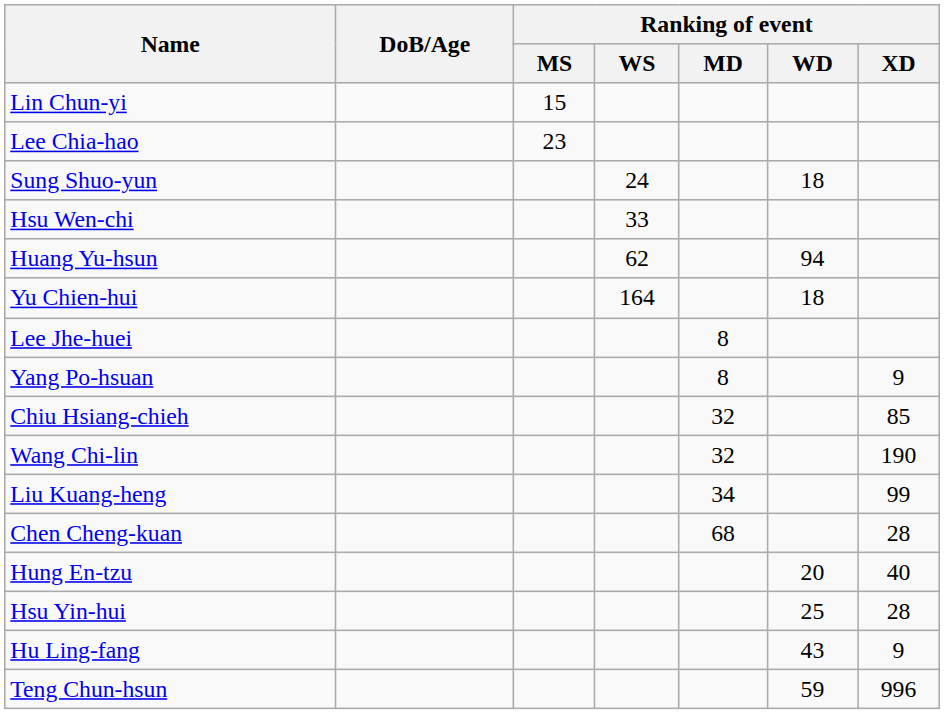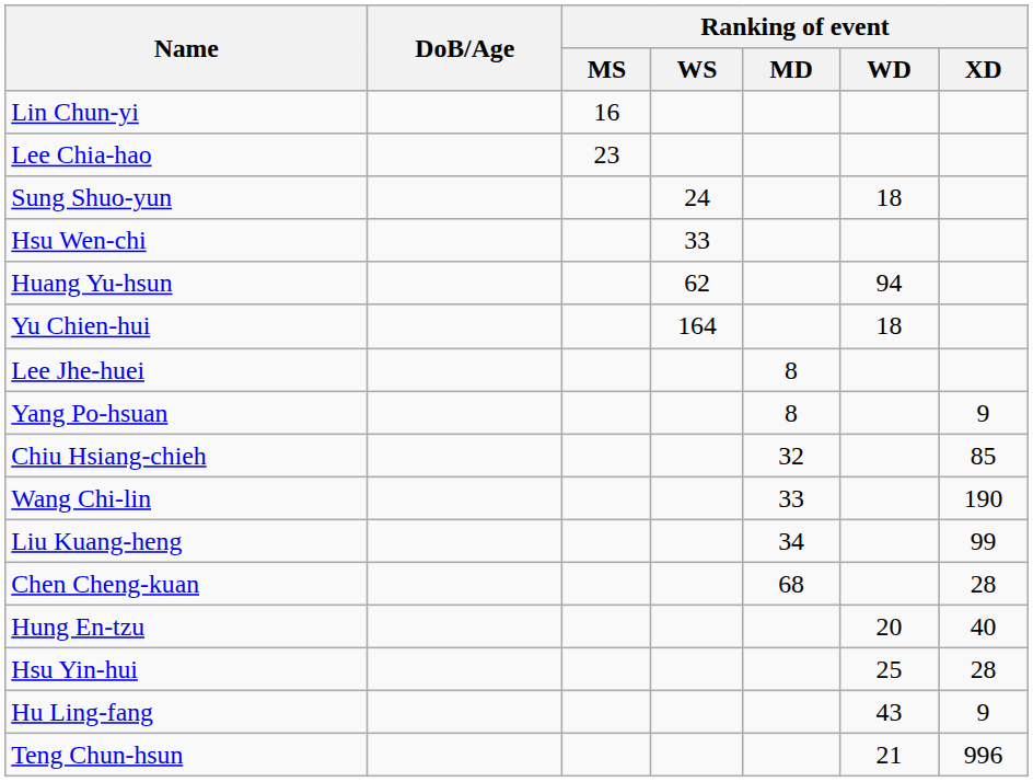Lin Chun-yi | Ranking of event / MS: 15 -> 16
Wang Chi-lin | Ranking of event / MD: 32 -> 33
Teng Chun-hsun | Ranking of event / WD: 59 -> 21
